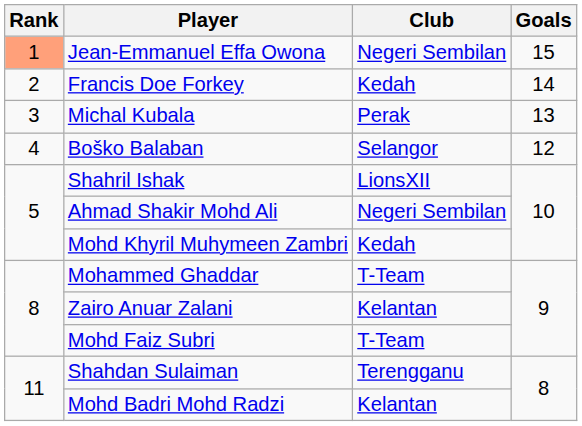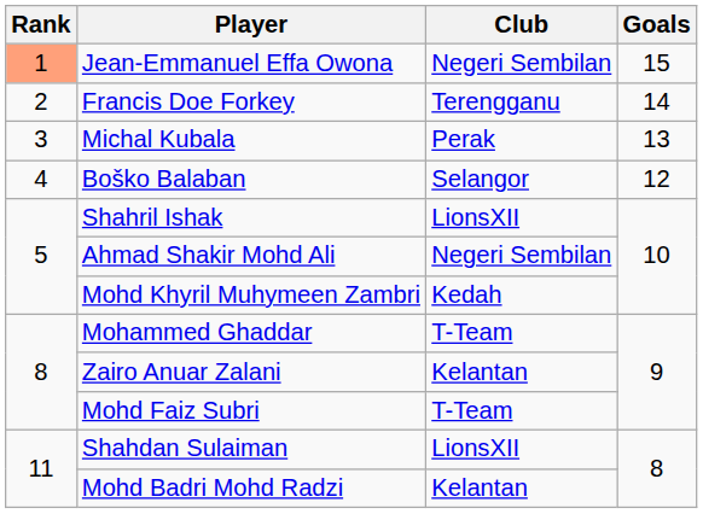Francis Doe Forkey | Club: Kedah -> Terengganu
Shahdan Sulaiman | Club: Terengganu -> LionsXII
